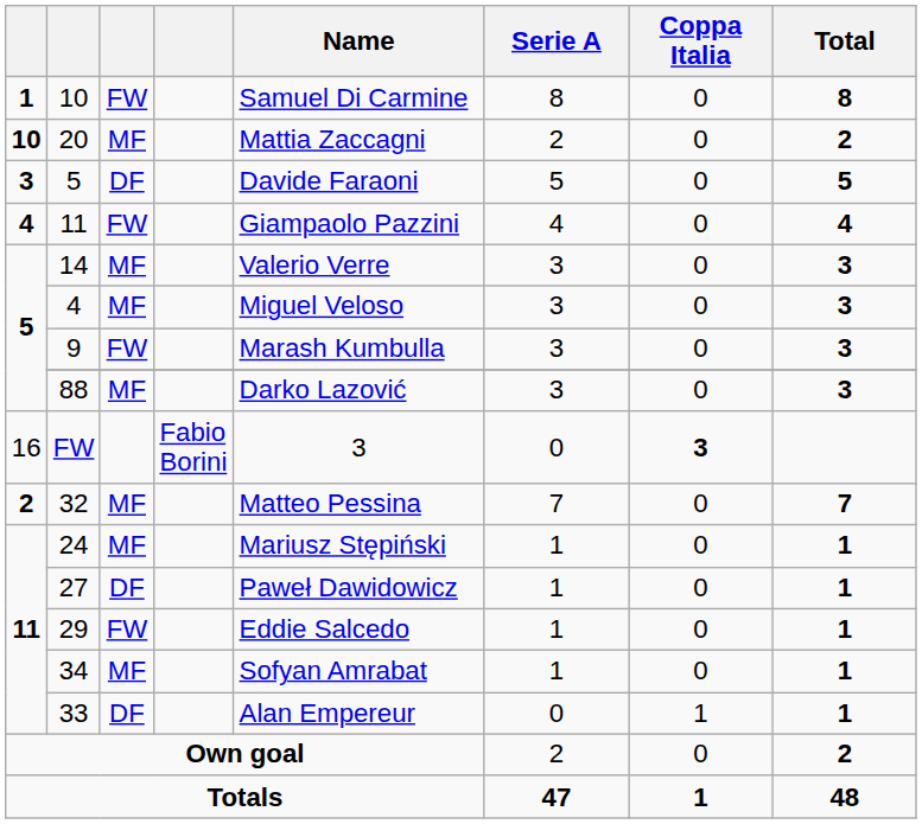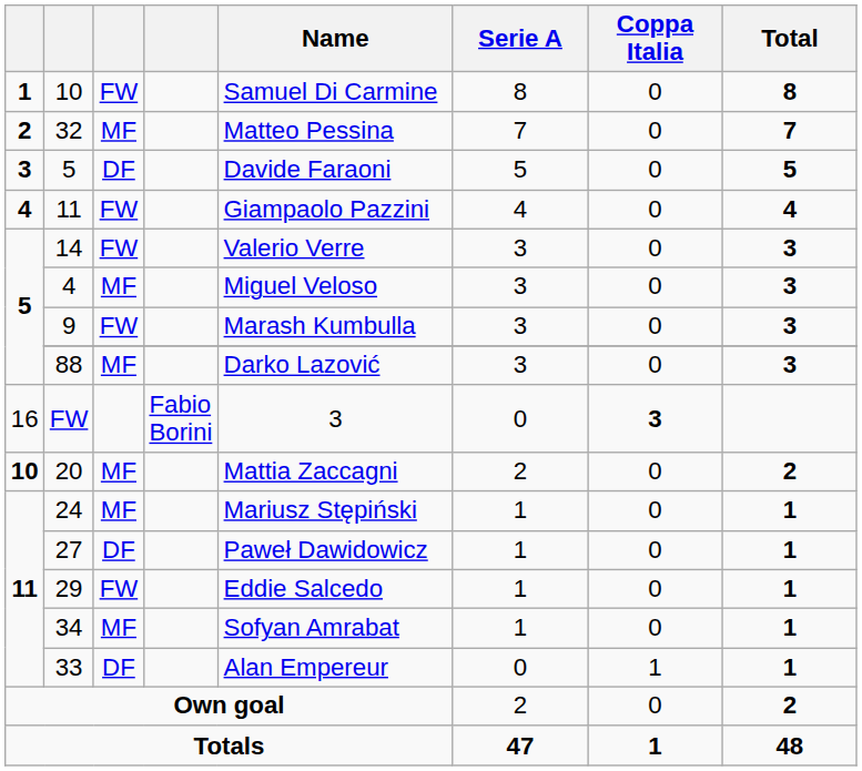rows swapped: 32 <-> 20
14 | column 3: MF -> FW
